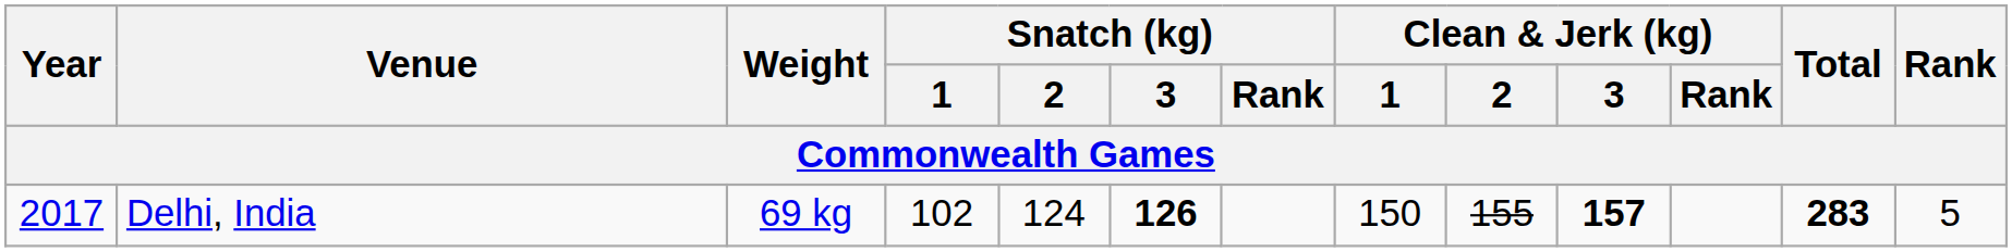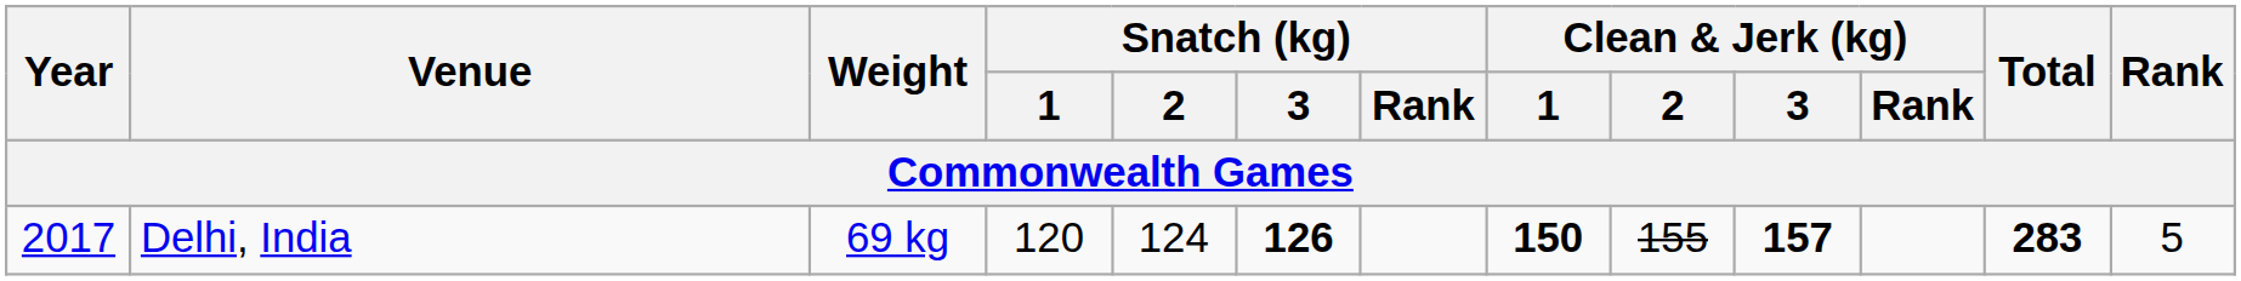Delhi, India | Snatch (kg) / 1: 102 -> 120
Delhi, India | Clean & Jerk (kg) / 1: normal -> bold
